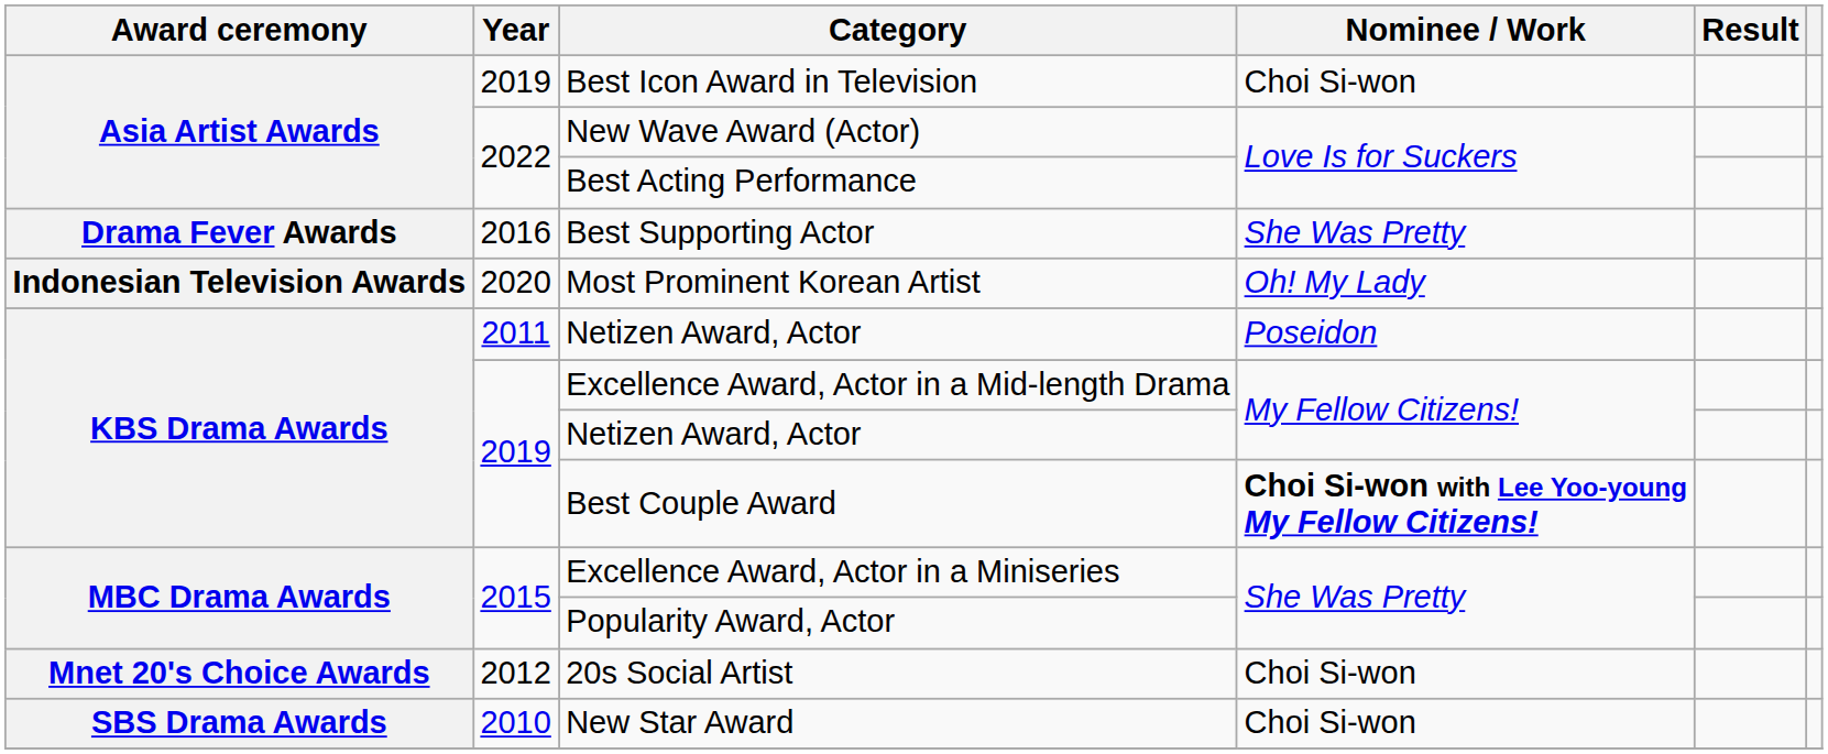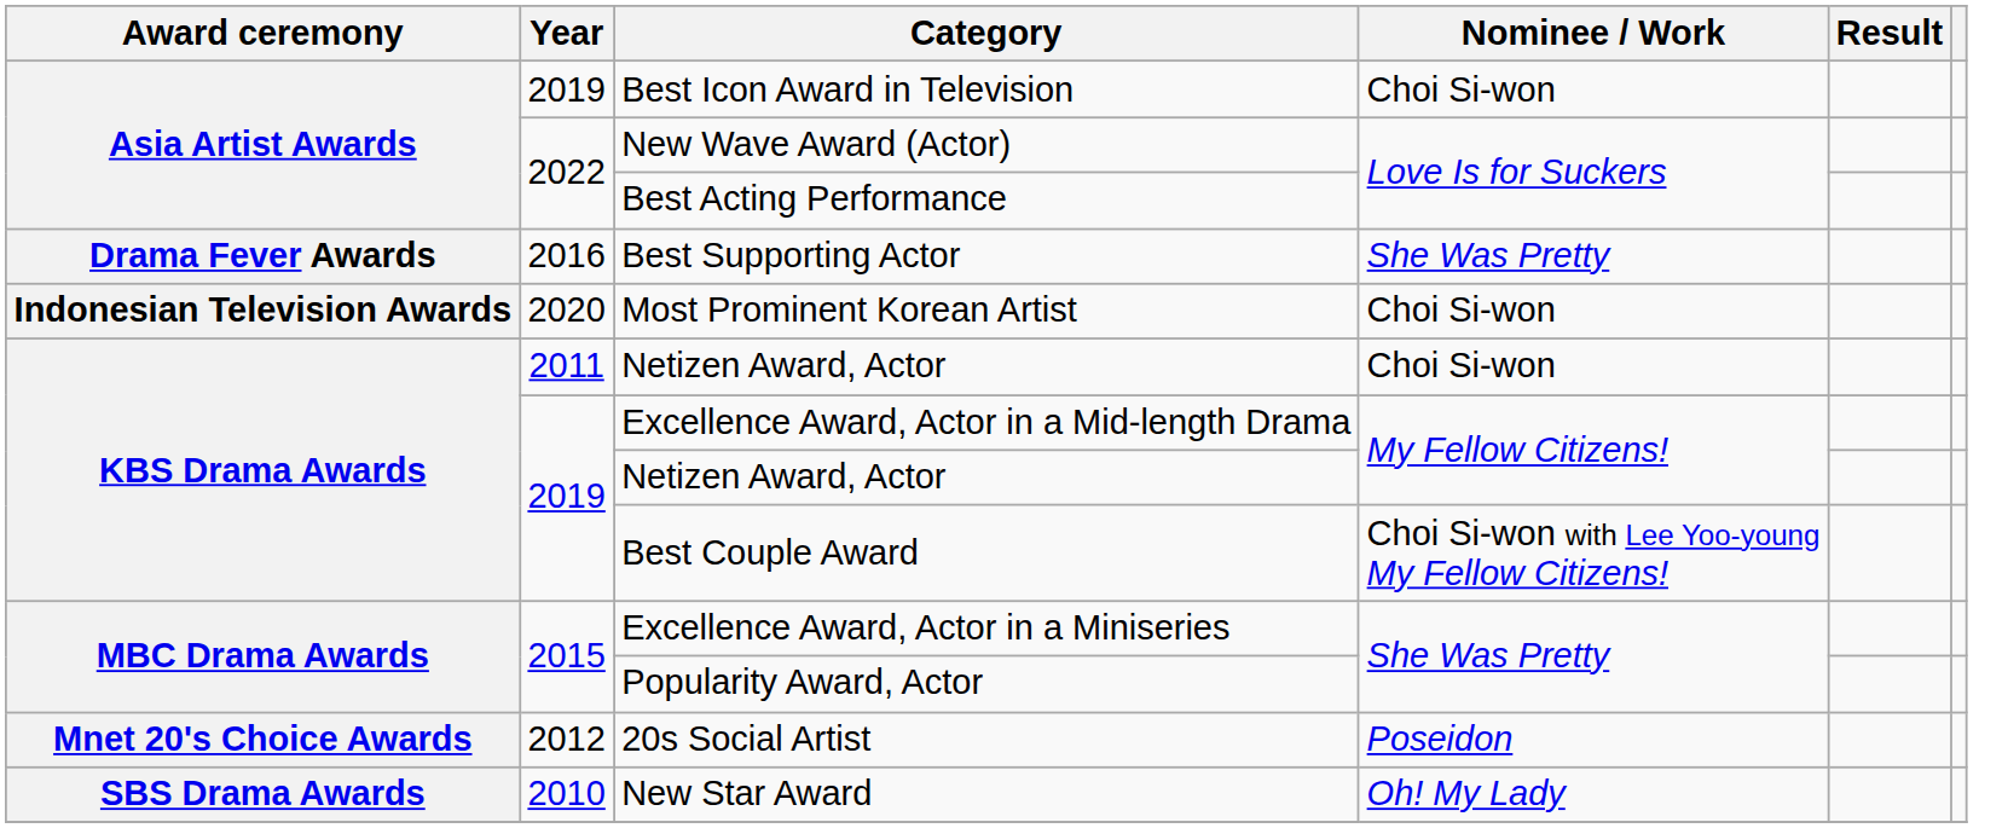Most Prominent Korean Artist | Nominee / Work: Oh! My Lady -> Choi Si-won
2011 / Netizen Award, Actor | Nominee / Work: Poseidon -> Choi Si-won
Best Couple Award | Nominee / Work: bold -> normal
20s Social Artist | Nominee / Work: Choi Si-won -> Poseidon
New Star Award | Nominee / Work: Choi Si-won -> Oh! My Lady
